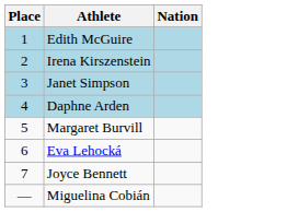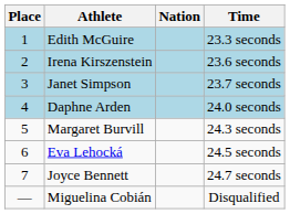+ column: Time | 23.3 seconds | 23.6 seconds | 23.7 seconds | 24.0 seconds | 24.3 seconds | 24.5 seconds | 24.7 seconds | Disqualified
